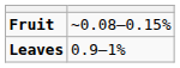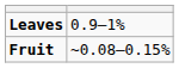rows swapped: Leaves <-> Fruit
